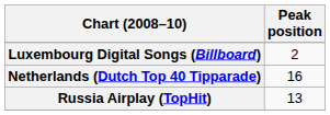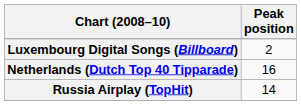Russia Airplay (TopHit) | Peak position: 13 -> 14
